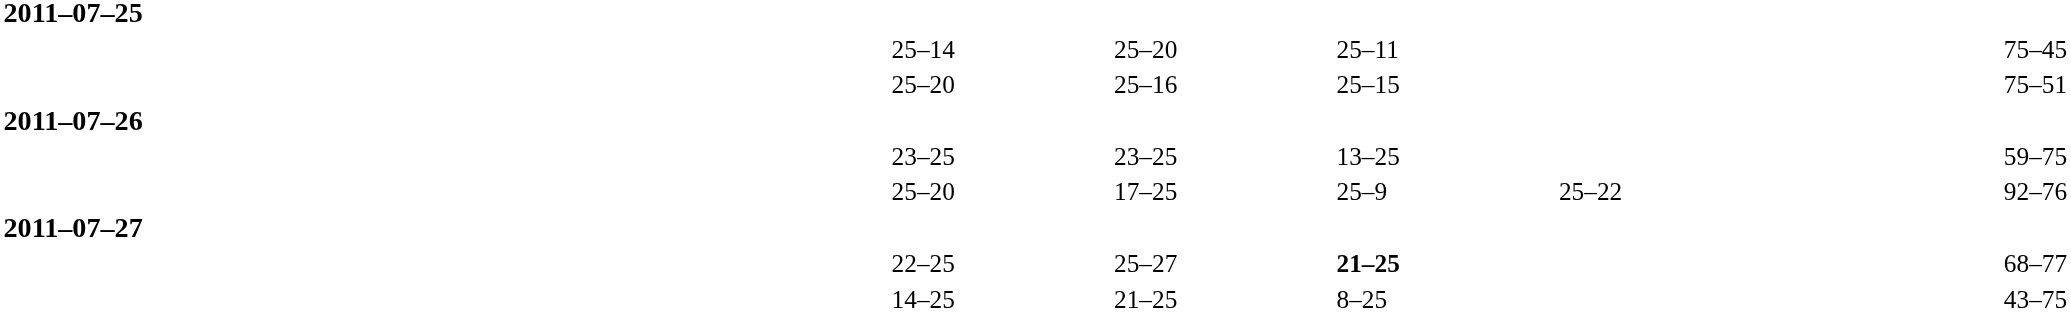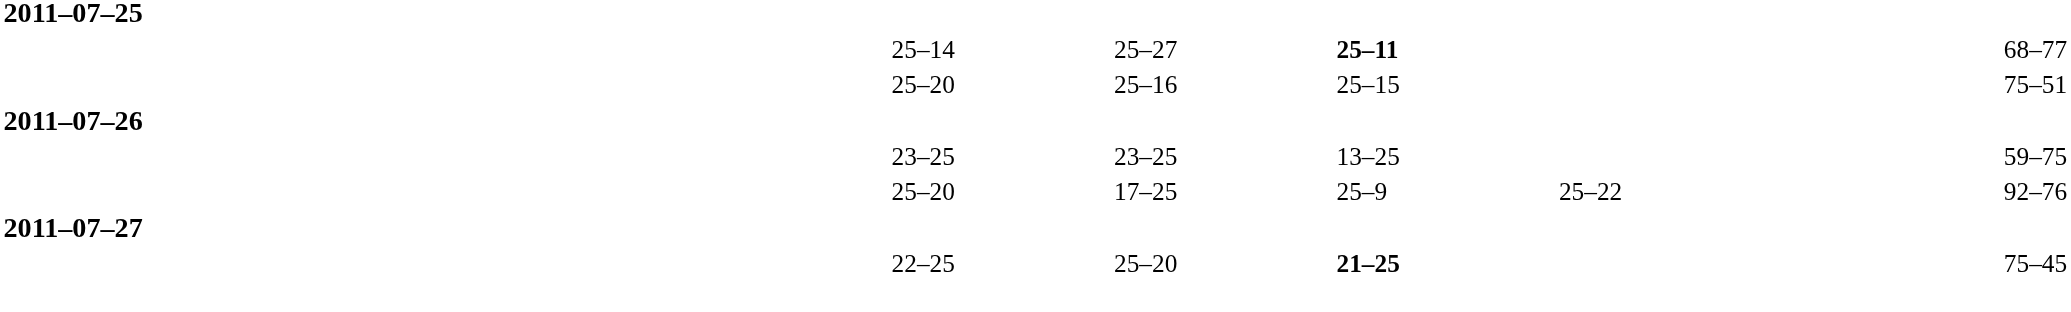25–14 | column 5: 25–20 -> 25–27
25–14 | column 6: normal -> bold
25–14 | column 9: 75–45 -> 68–77
22–25 | column 5: 25–27 -> 25–20
22–25 | column 9: 68–77 -> 75–45
- row: 14–25 | 21–25 | 8–25 | 43–75
